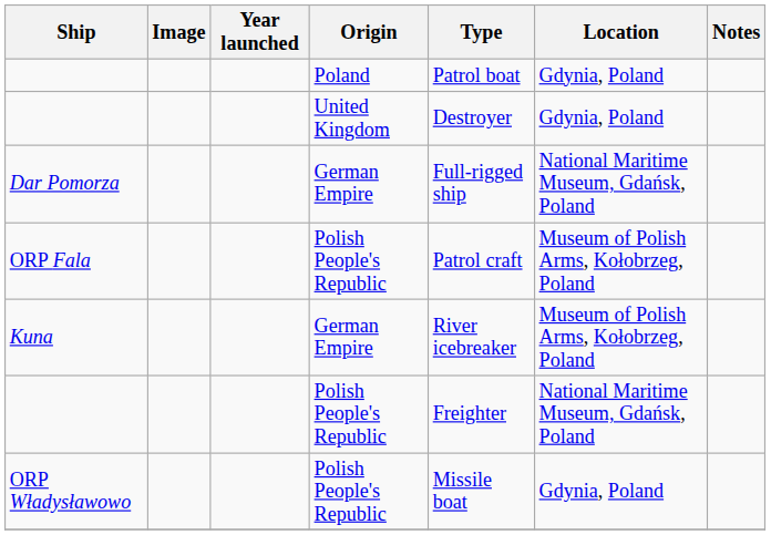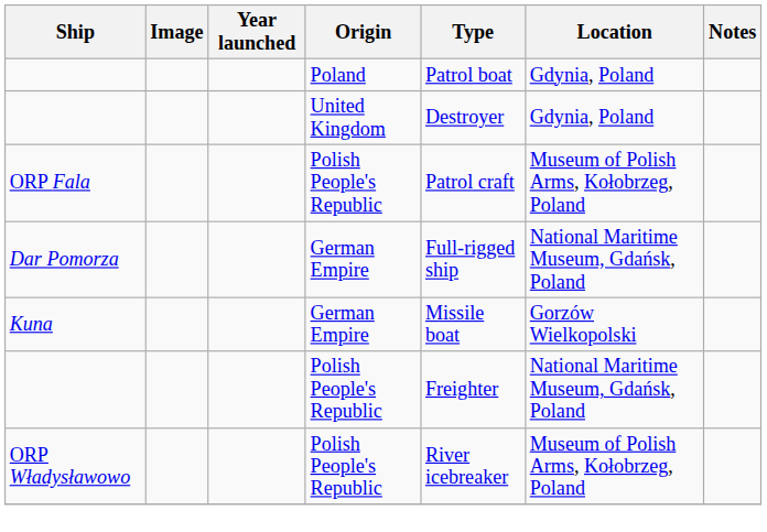rows swapped: Dar Pomorza <-> ORP Fala
Kuna | Type: River icebreaker -> Missile boat
Kuna | Location: Museum of Polish Arms, Kołobrzeg, Poland -> Gorzów Wielkopolski
ORP Władysławowo | Type: Missile boat -> River icebreaker
ORP Władysławowo | Location: Gdynia, Poland -> Museum of Polish Arms, Kołobrzeg, Poland
